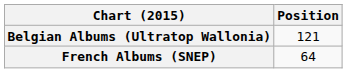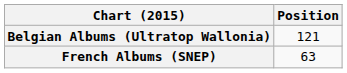French Albums (SNEP) | Position: 64 -> 63
